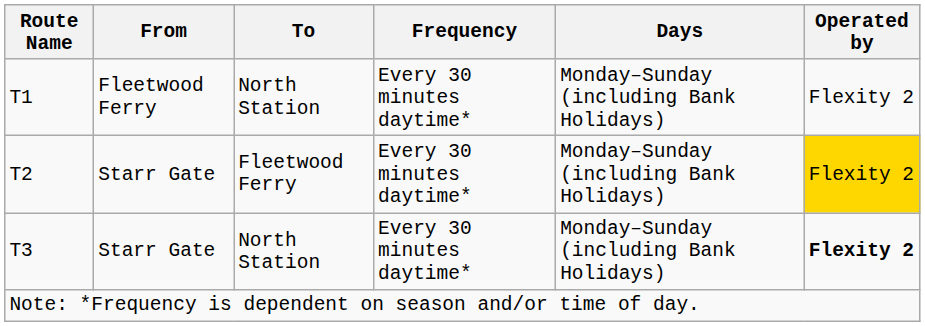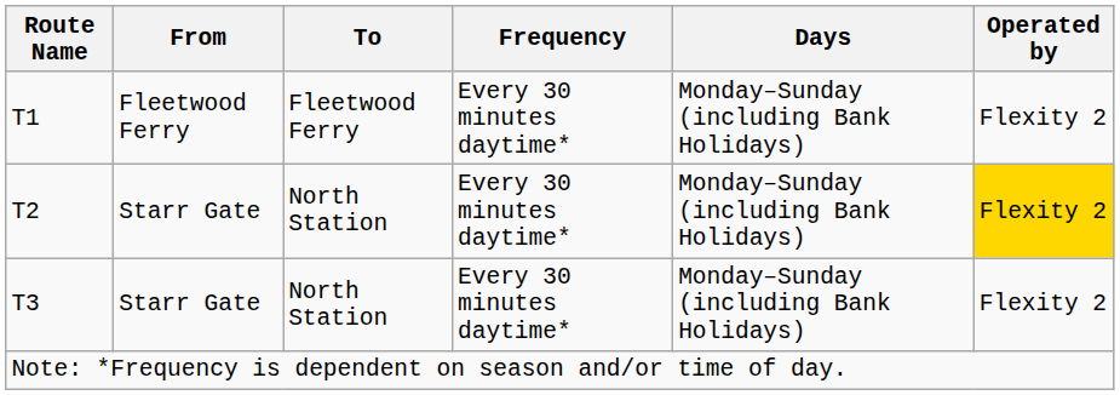T1 | To: North Station -> Fleetwood Ferry
T2 | To: Fleetwood Ferry -> North Station
T3 | Operated by: bold -> normal
